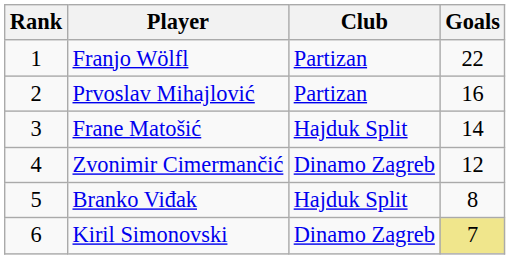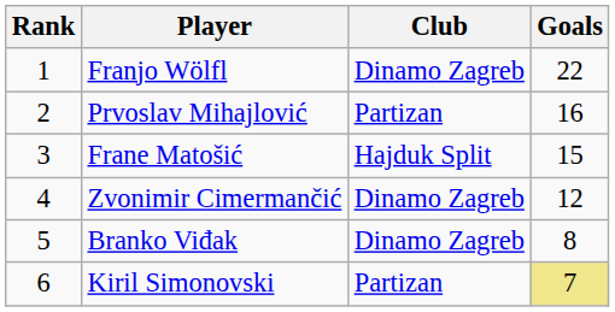Franjo Wölfl | Club: Partizan -> Dinamo Zagreb
Frane Matošić | Goals: 14 -> 15
Branko Viđak | Club: Hajduk Split -> Dinamo Zagreb
Kiril Simonovski | Club: Dinamo Zagreb -> Partizan
